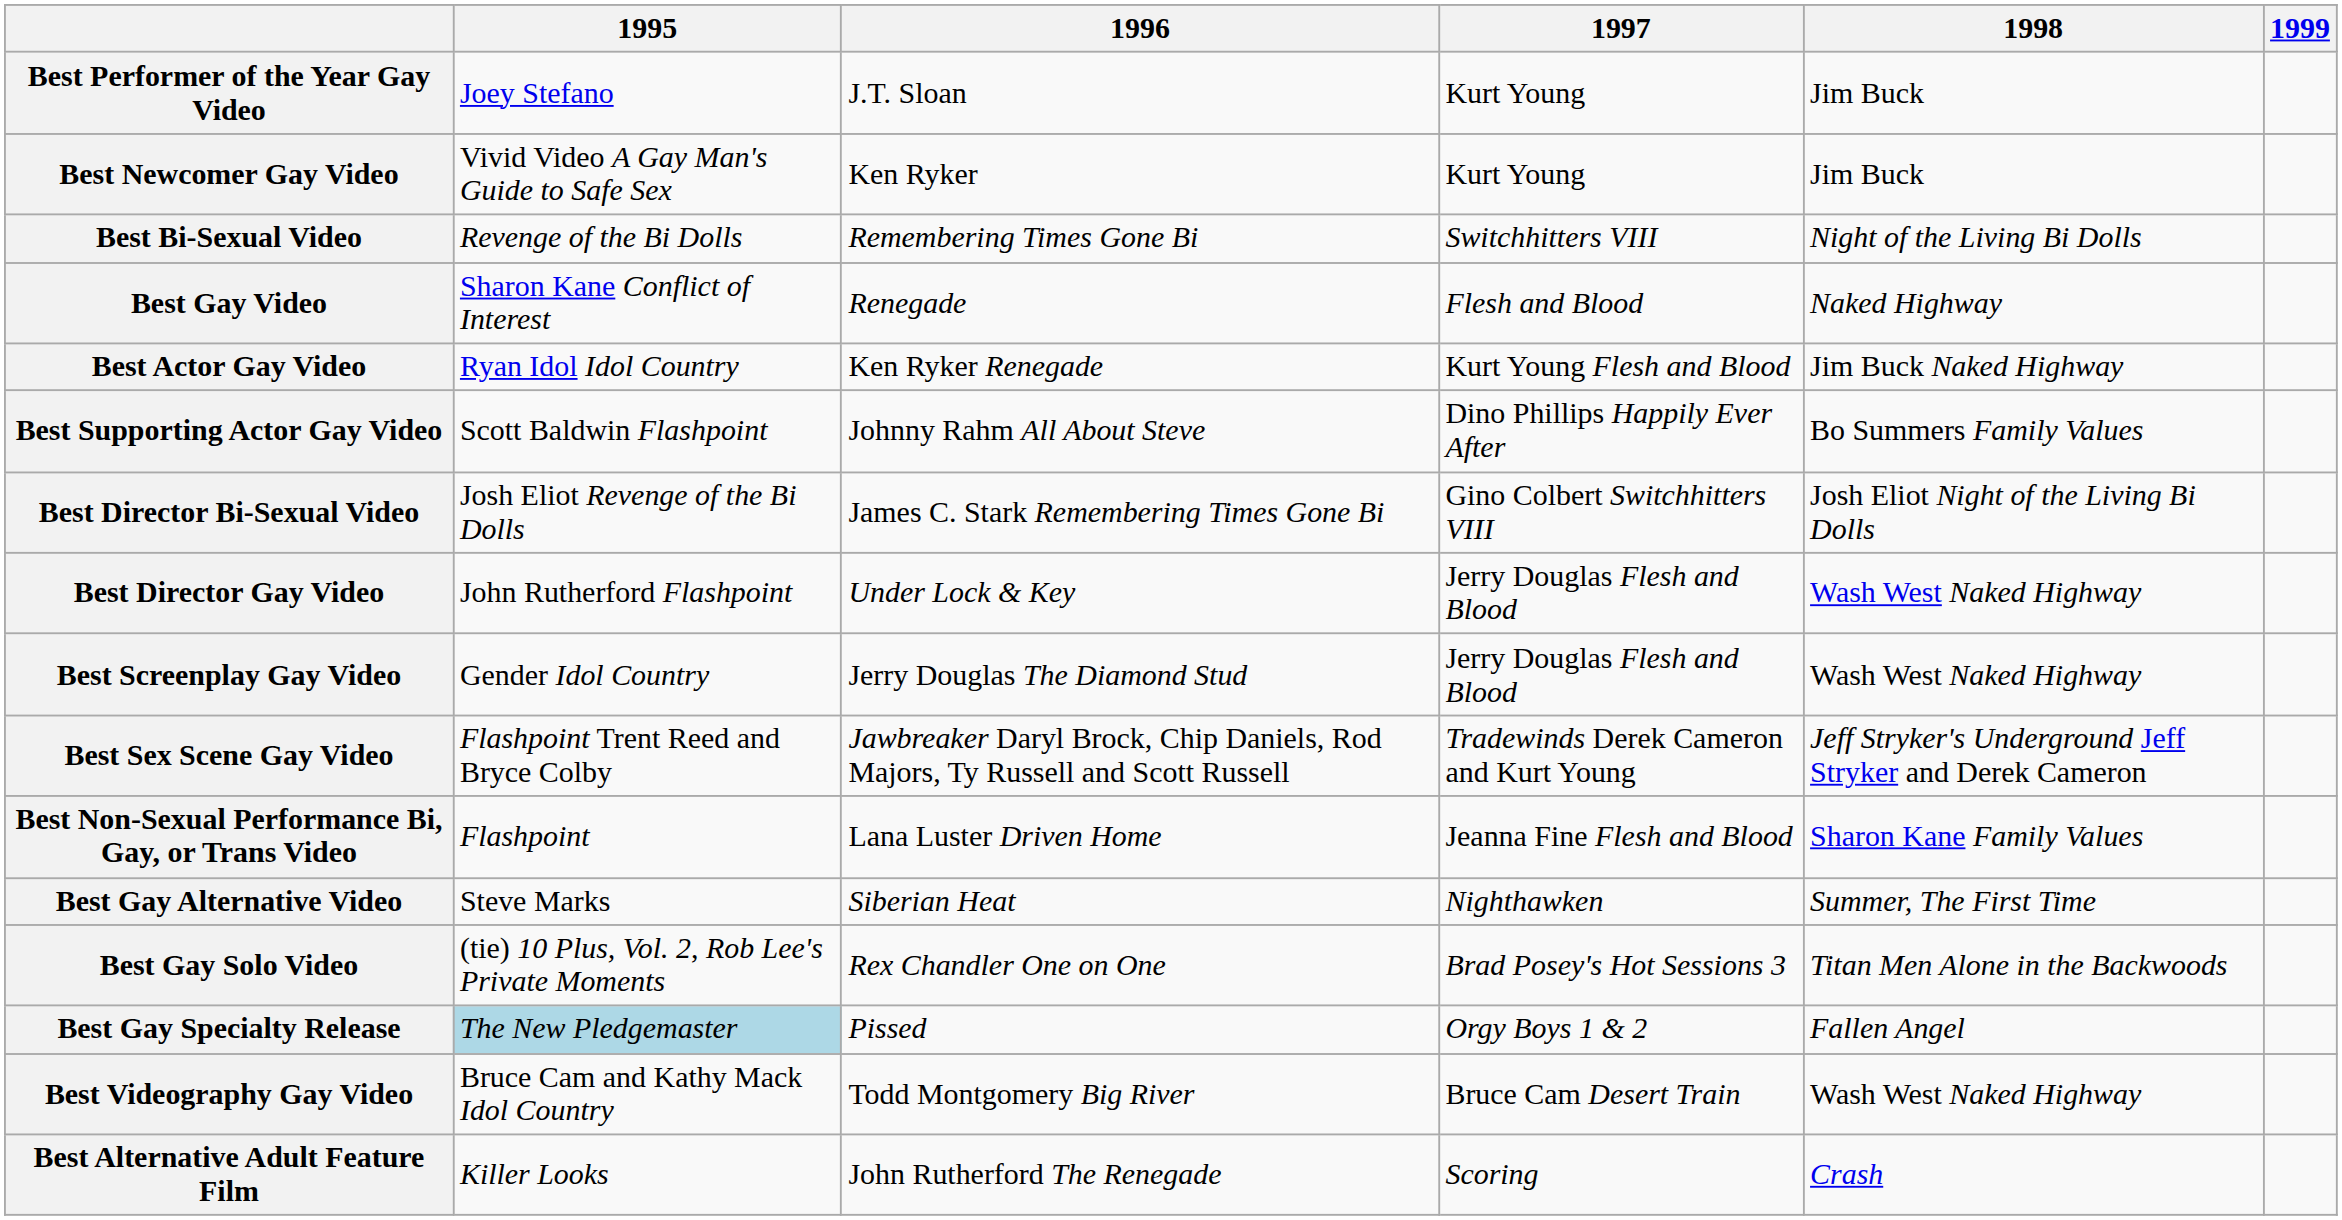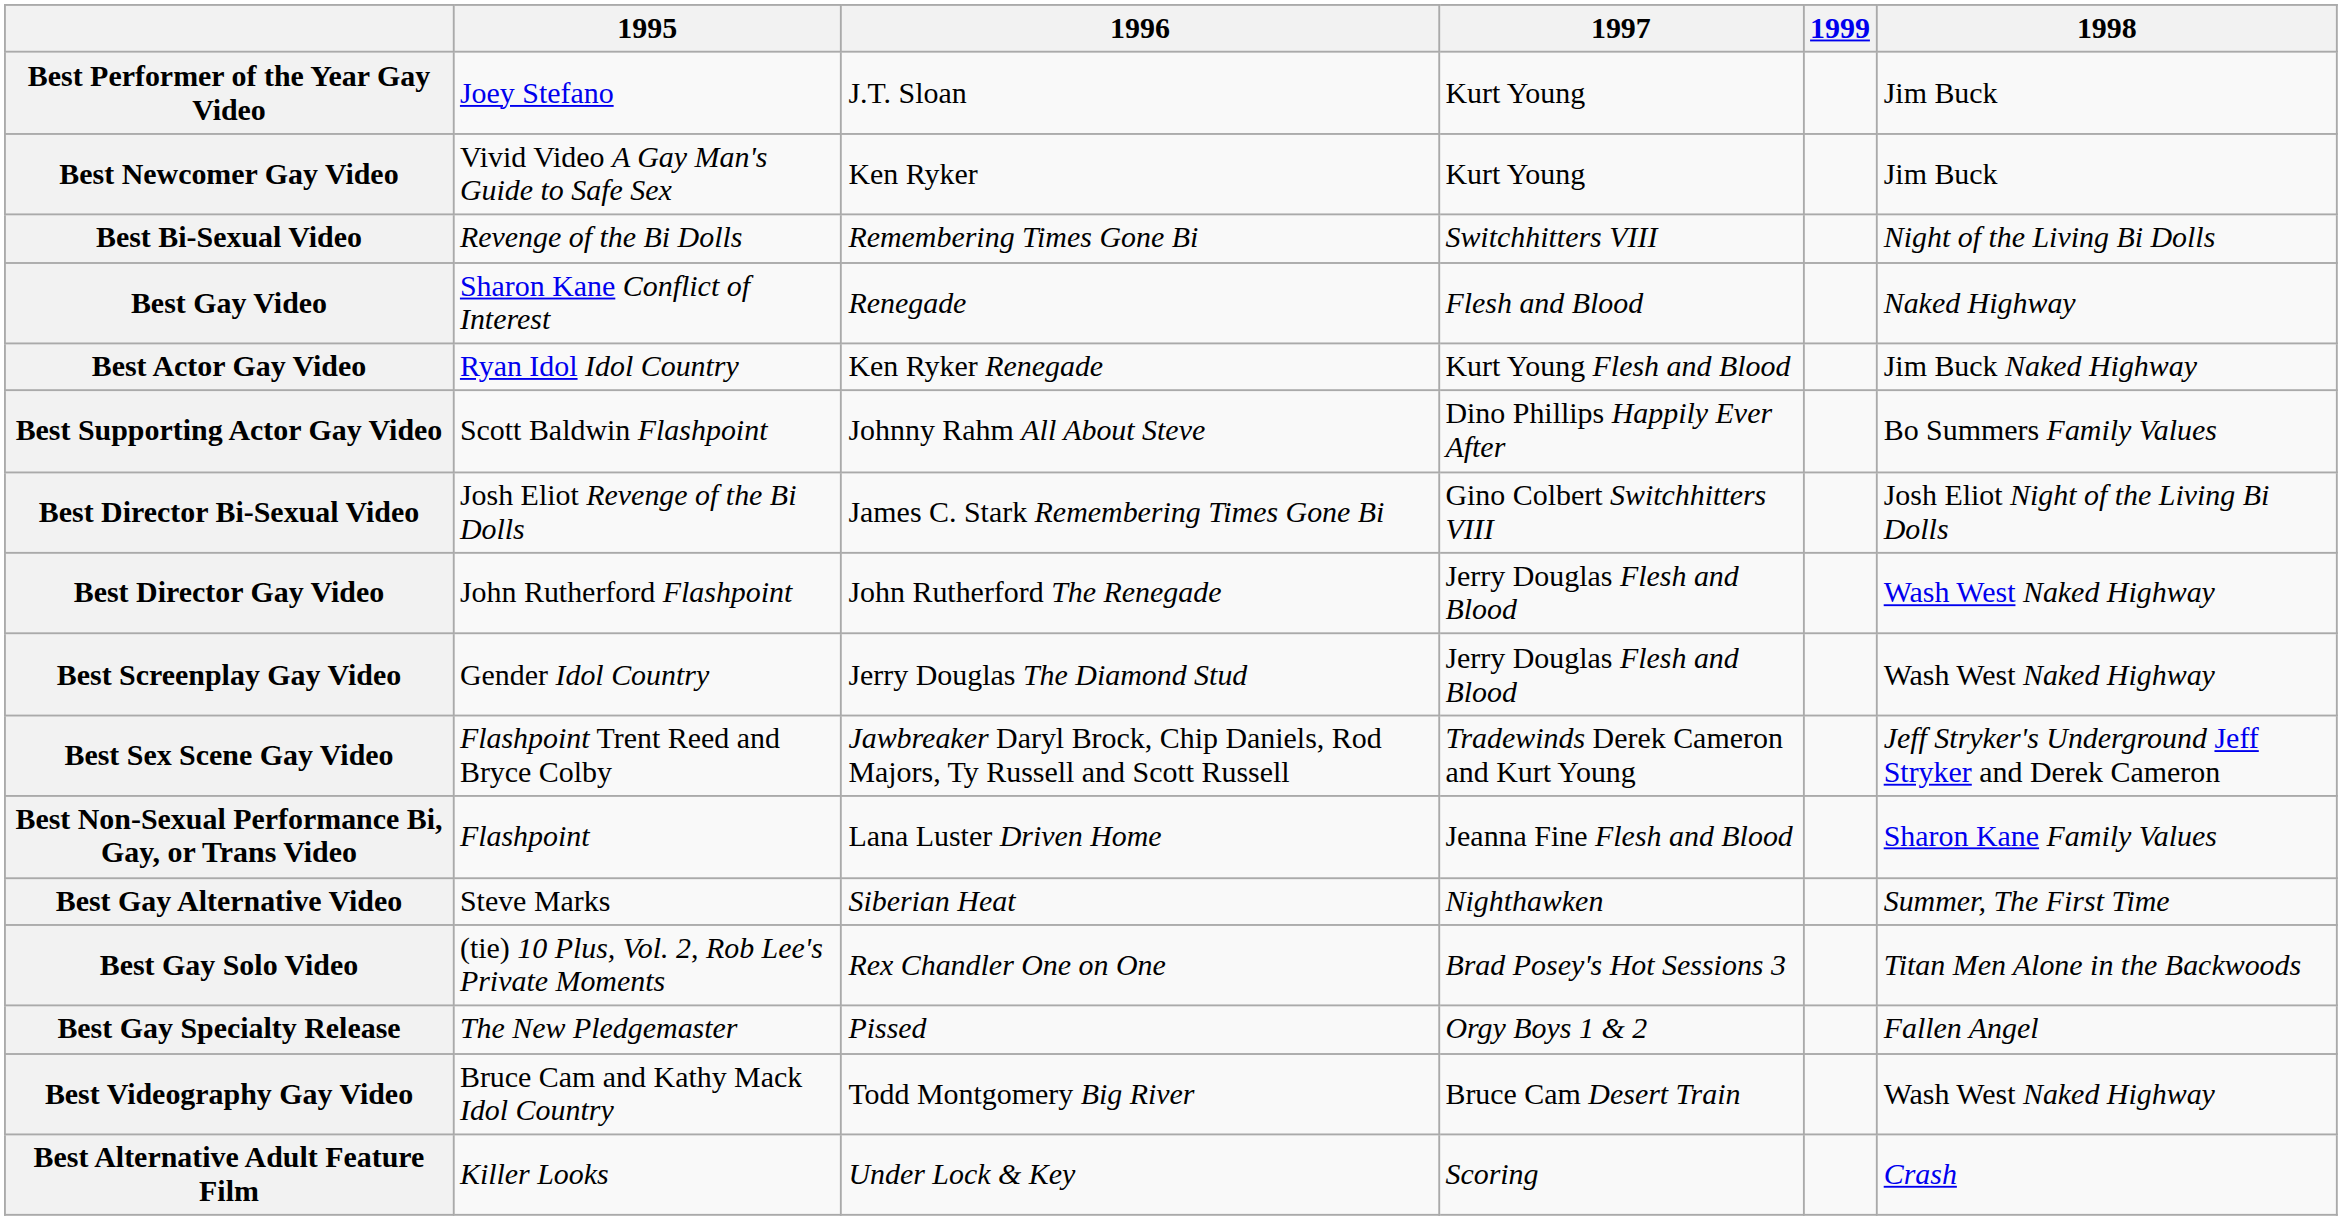columns swapped: 1998 <-> 1999
Best Director Gay Video | 1996: Under Lock & Key -> John Rutherford The Renegade
Best Gay Specialty Release | 1995: lightblue background -> no background
Best Alternative Adult Feature Film | 1996: John Rutherford The Renegade -> Under Lock & Key
